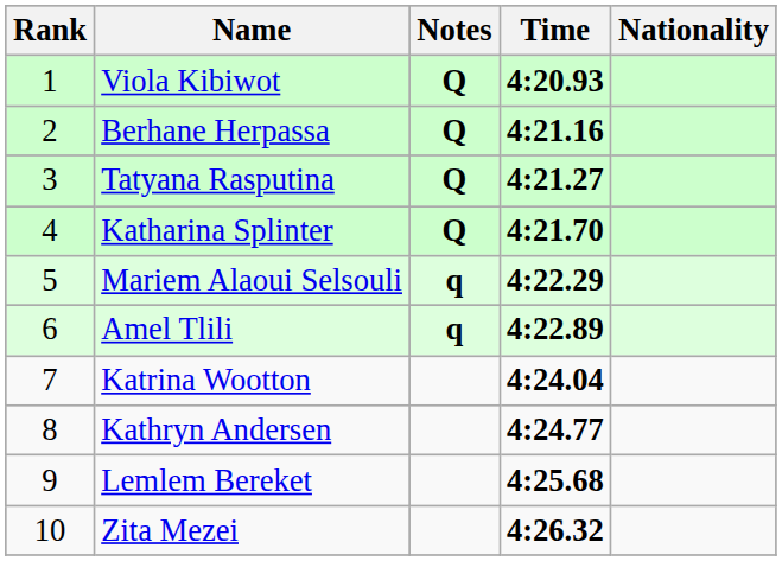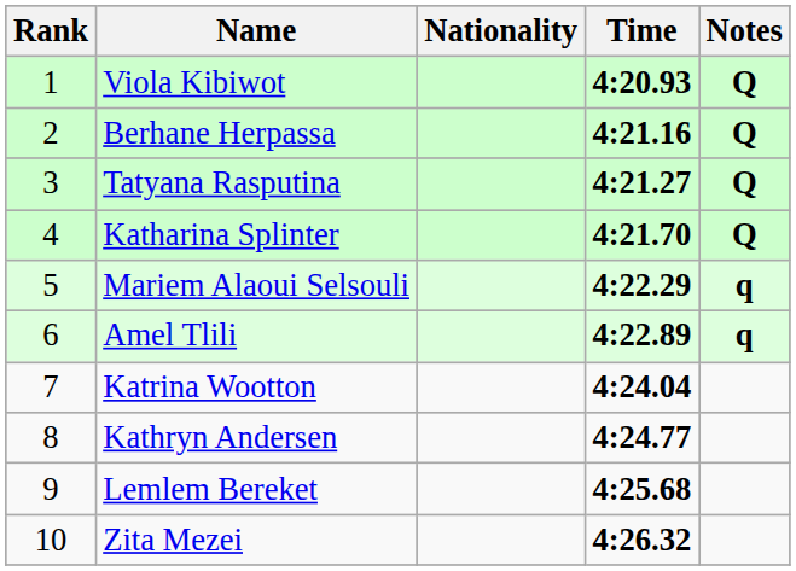columns swapped: Nationality <-> Notes
